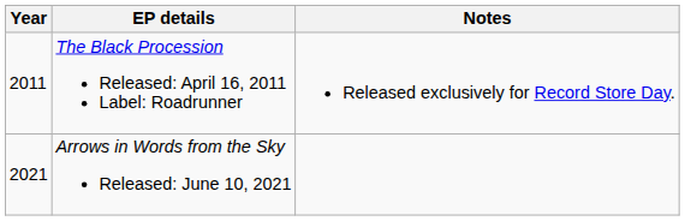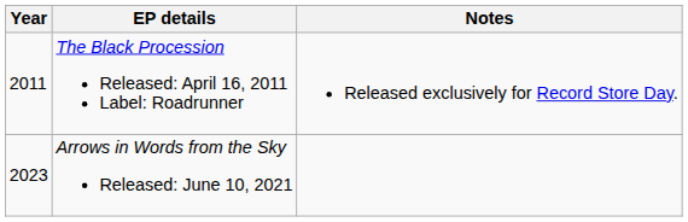Arrows in Words from the Sky Released: June 10, 2021 | Year: 2021 -> 2023
